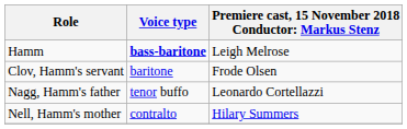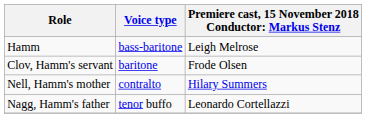Hamm | Voice type: bold -> normal
rows swapped: Nell, Hamm's mother <-> Nagg, Hamm's father
